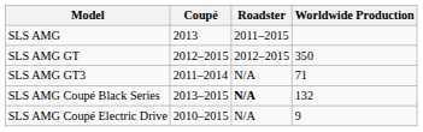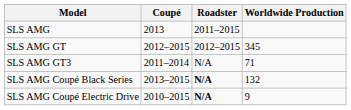SLS AMG GT | Worldwide Production: 350 -> 345
SLS AMG Coupé Electric Drive | Roadster: normal -> bold
